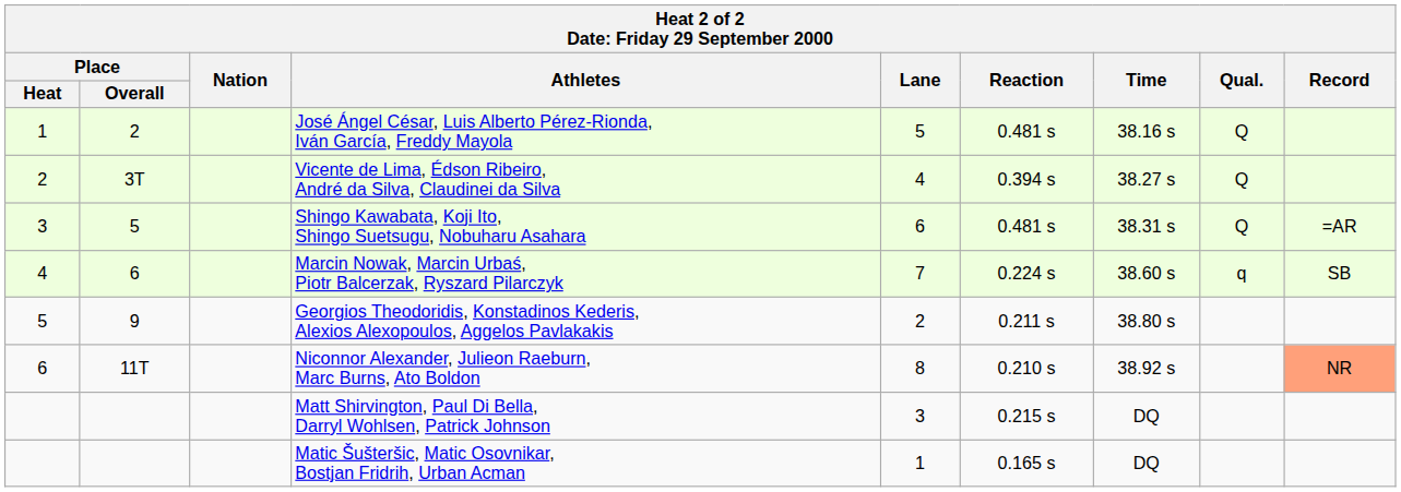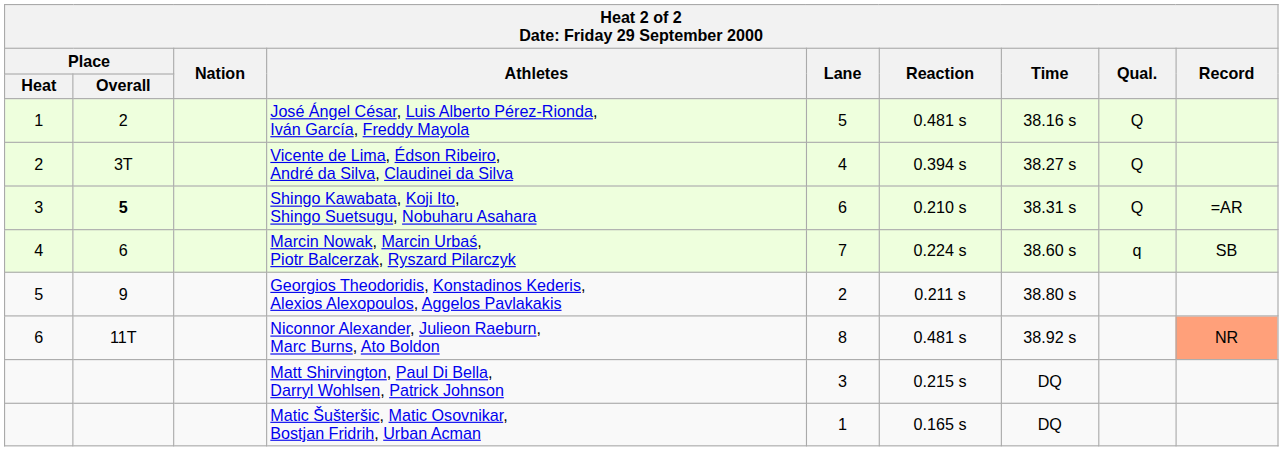Shingo Kawabata, Koji Ito, Shingo Suetsugu, Nobuharu Asahara | Place / Overall: normal -> bold
Shingo Kawabata, Koji Ito, Shingo Suetsugu, Nobuharu Asahara | Reaction: 0.481 s -> 0.210 s
Niconnor Alexander, Julieon Raeburn, Marc Burns, Ato Boldon | Reaction: 0.210 s -> 0.481 s
